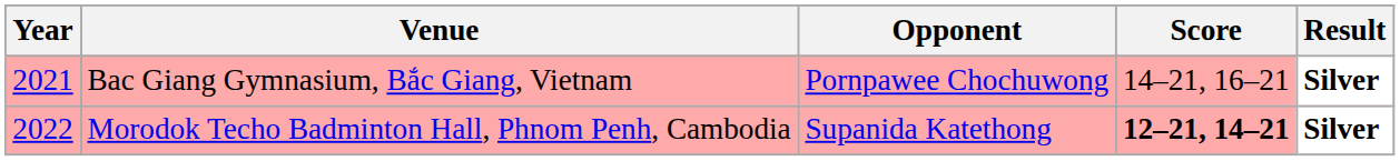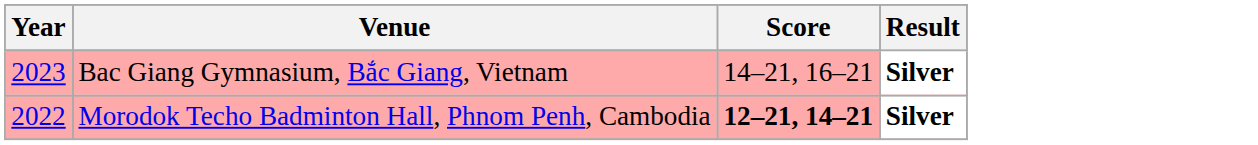- column: Opponent | Pornpawee Chochuwong | Supanida Katethong
Bac Giang Gymnasium, Bắc Giang, Vietnam | Year: 2021 -> 2023
